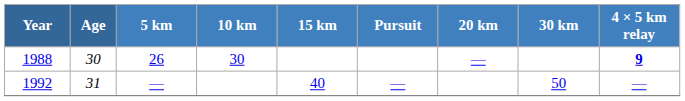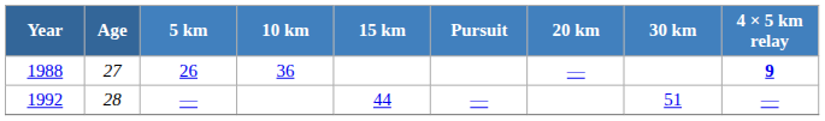1988 | Age: 30 -> 27
1988 | 10 km: 30 -> 36
1992 | Age: 31 -> 28
1992 | 15 km: 40 -> 44
1992 | 30 km: 50 -> 51
